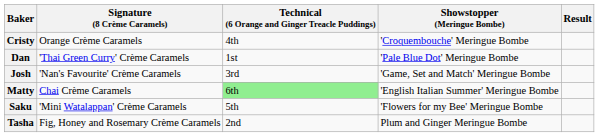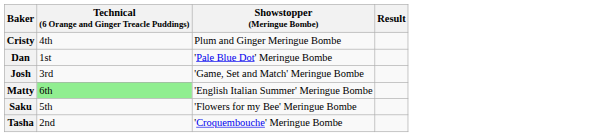- column: Signature (8 Crème Caramels) | Orange Crème Caramels | 'Thai Green Curry' Crème Caramels | 'Nan's Favourite' Crème Caramels | Chai Crème Caramels | 'Mini Watalappan' Crème Caramels | Fig, Honey and Rosemary Crème Caramels
Cristy | Showstopper (Meringue Bombe): 'Croquembouche' Meringue Bombe -> Plum and Ginger Meringue Bombe
Tasha | Showstopper (Meringue Bombe): Plum and Ginger Meringue Bombe -> 'Croquembouche' Meringue Bombe
